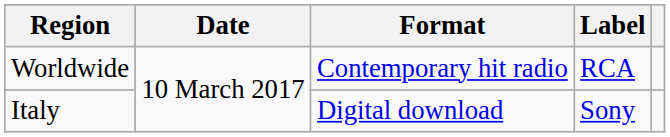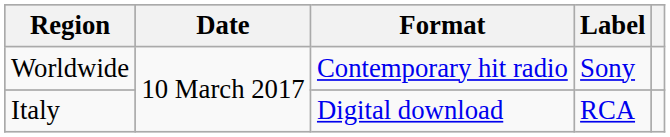Worldwide | Label: RCA -> Sony
Italy | Label: Sony -> RCA
